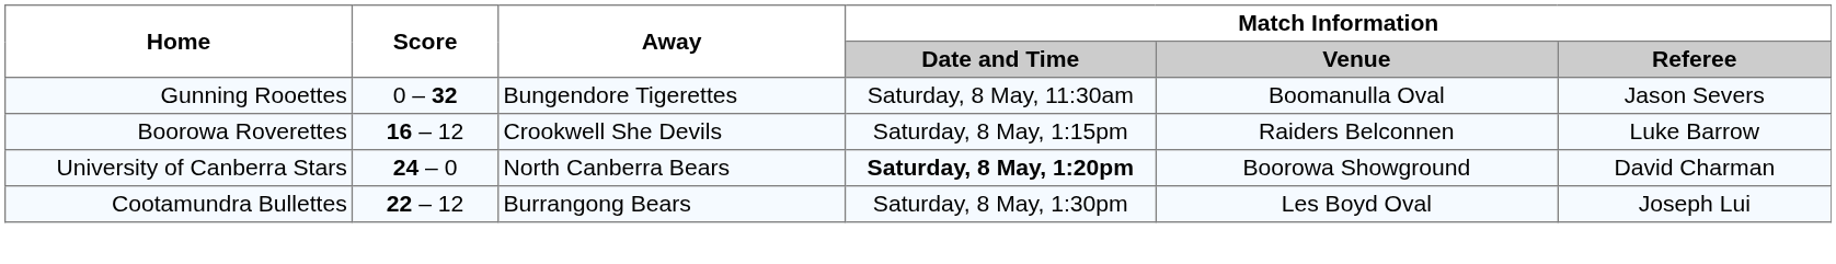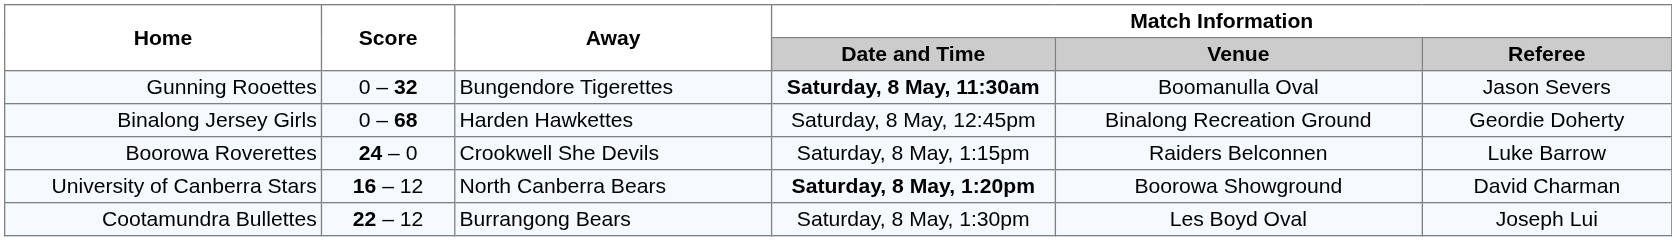Gunning Rooettes | Match Information / Date and Time: normal -> bold
+ row: Binalong Jersey Girls | 0 – 68 | Harden Hawkettes | Saturday, 8 May, 12:45pm | Binalong Recreation Ground | Geordie Doherty
Boorowa Roverettes | Score: 16 – 12 -> 24 – 0
University of Canberra Stars | Score: 24 – 0 -> 16 – 12
